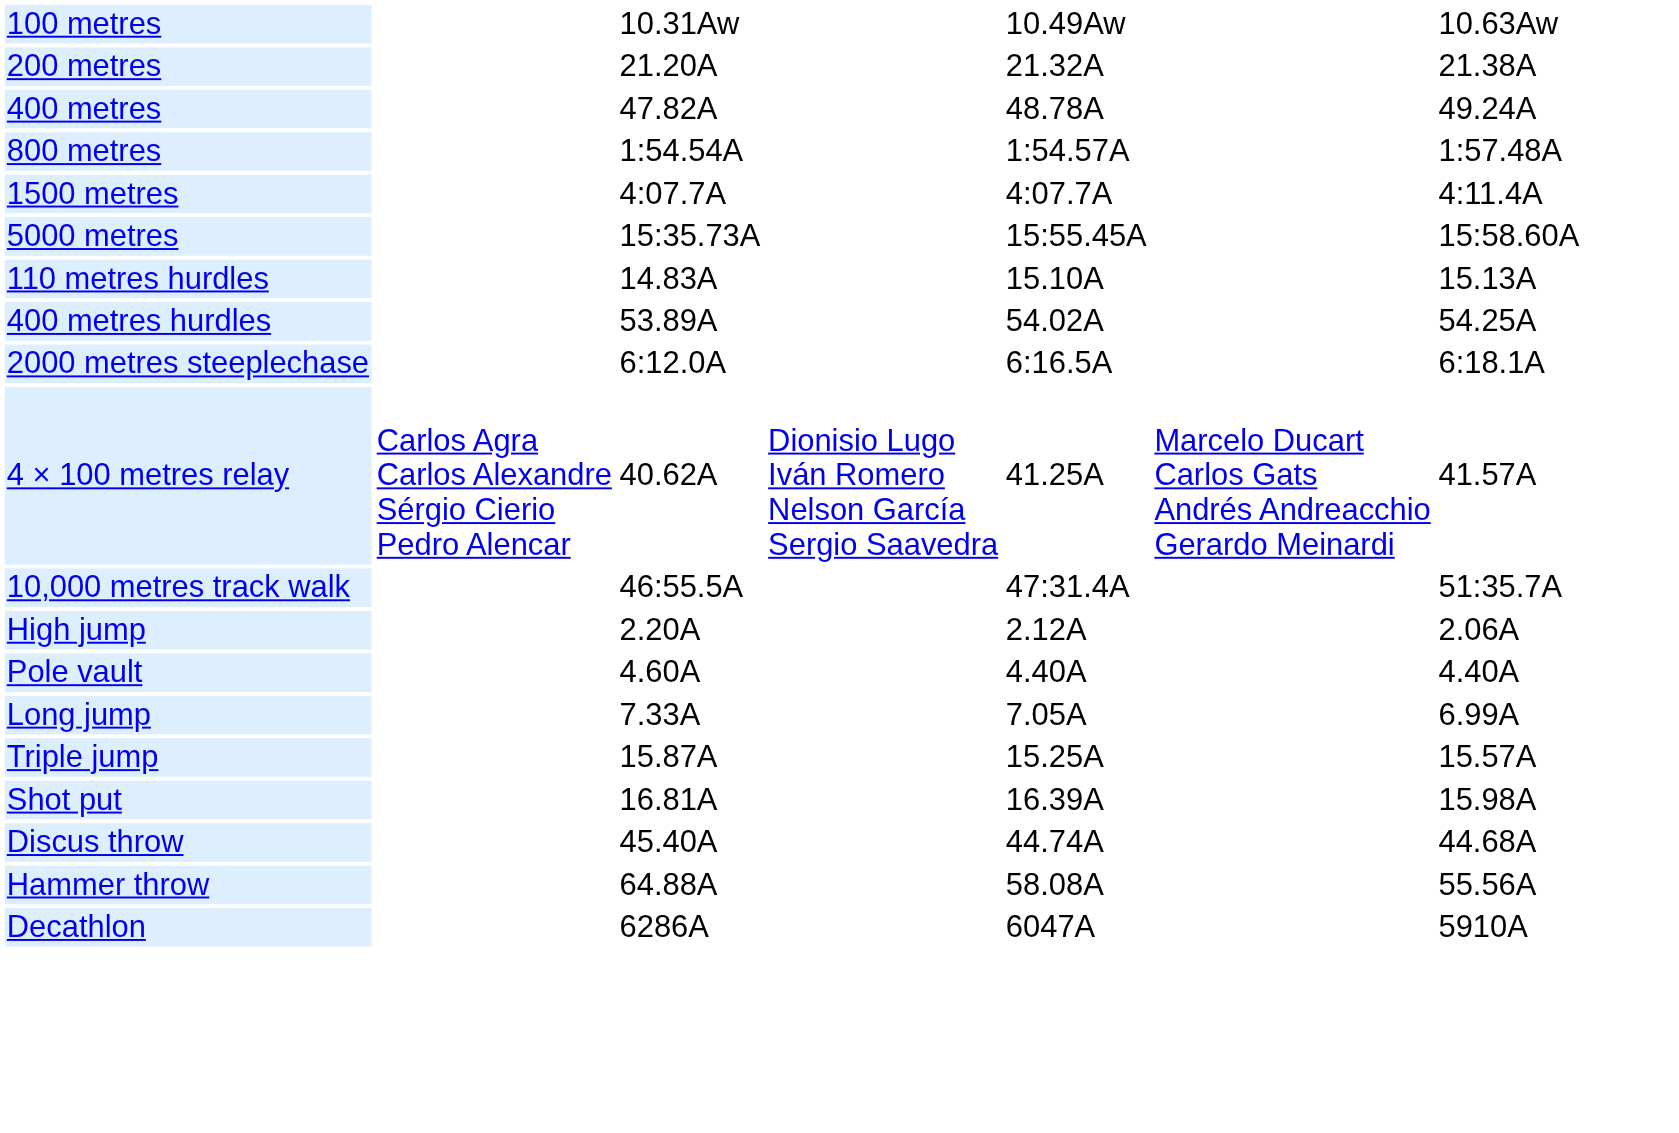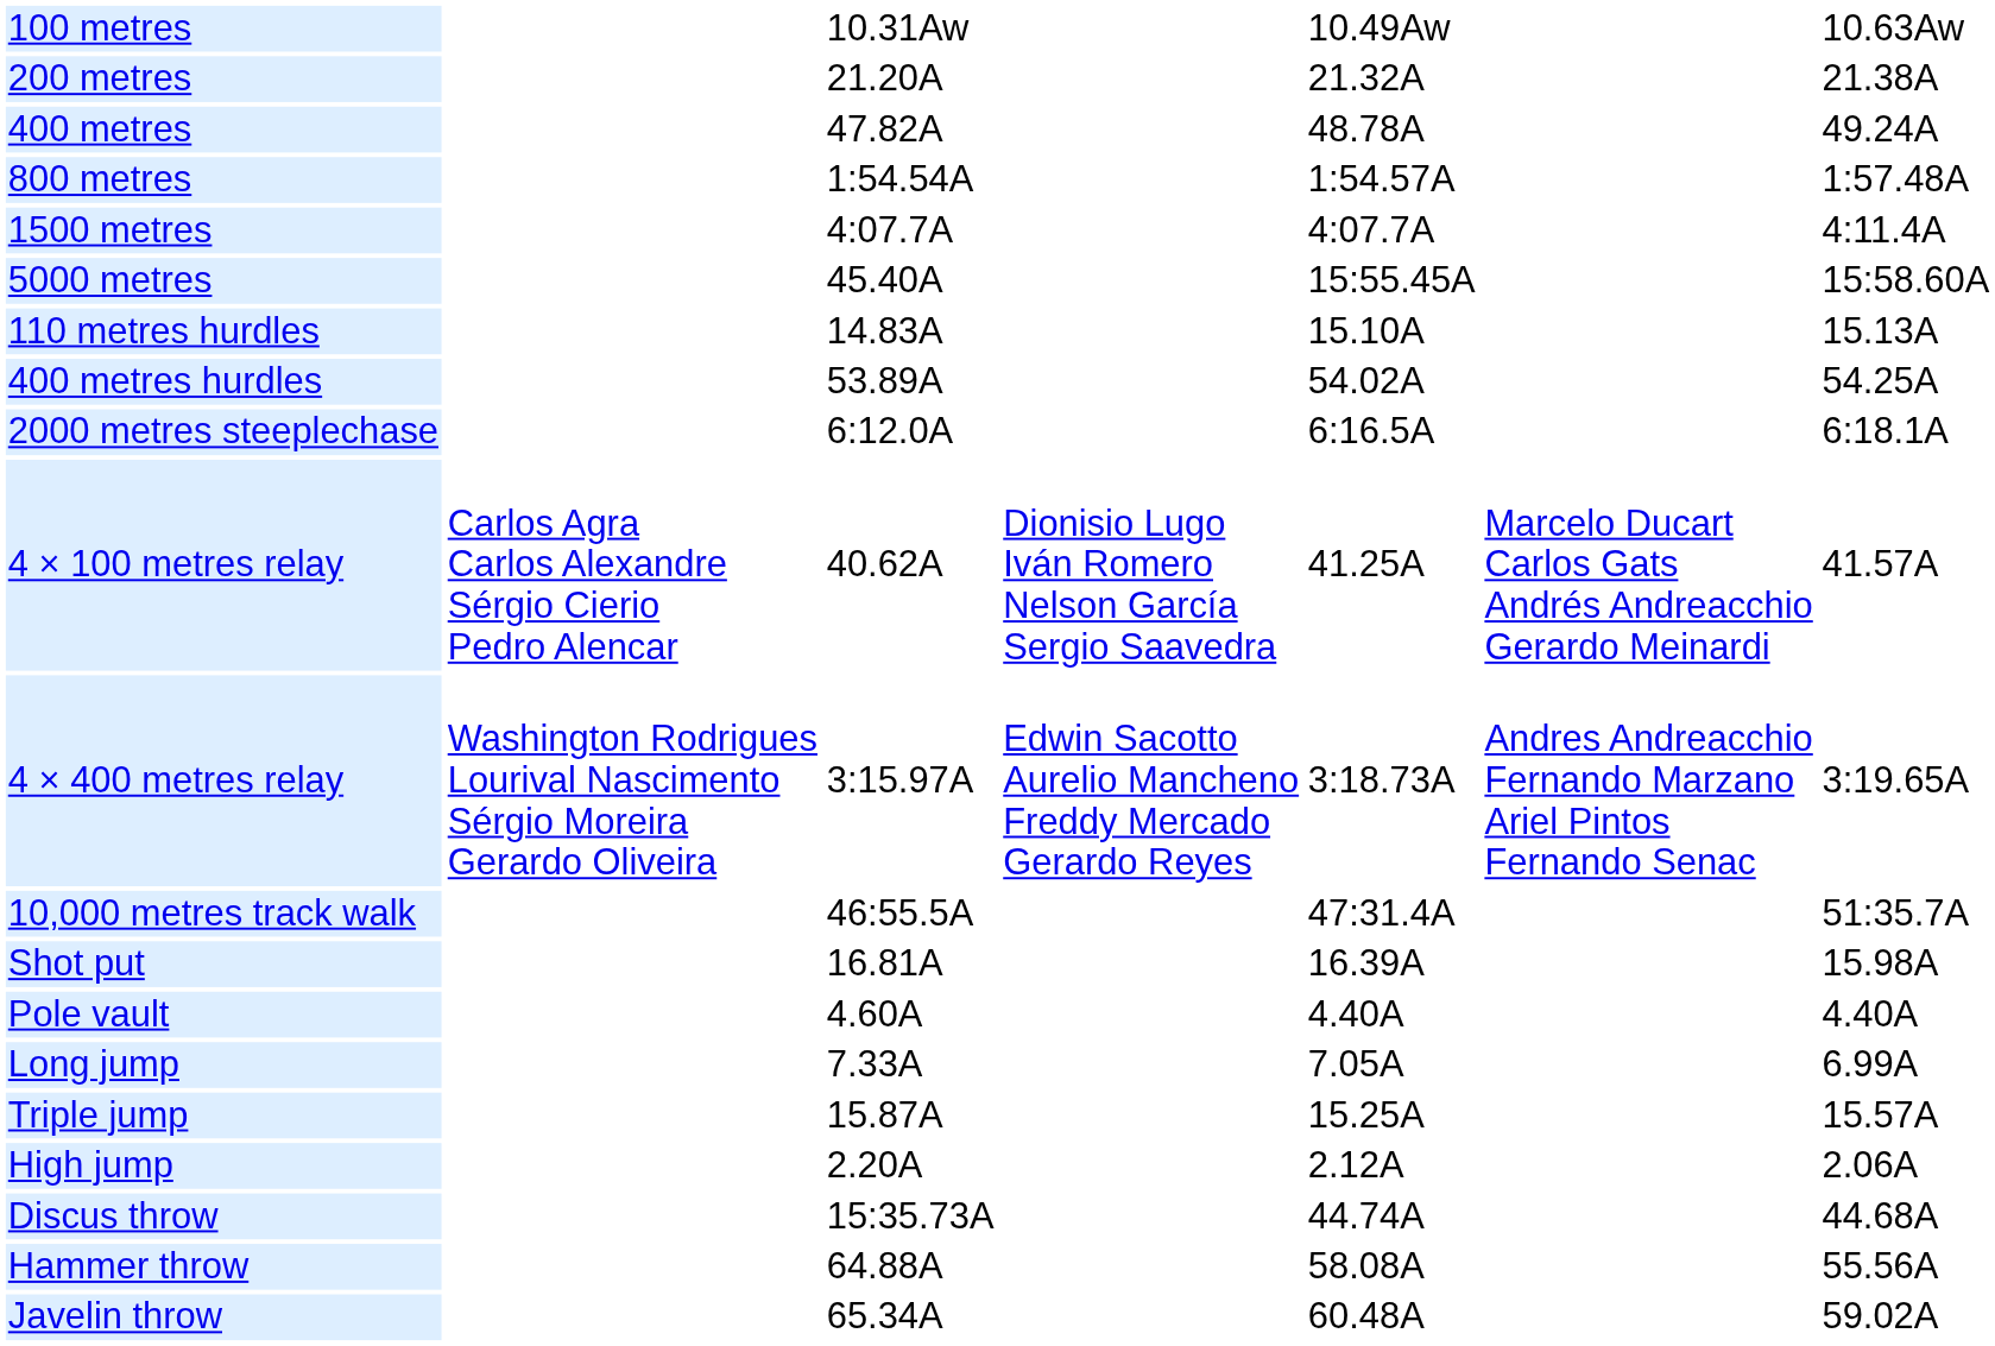5000 metres | column 3: 15:35.73A -> 45.40A
+ row: 4 × 400 metres relay | Washington Rodrigues Lourival Nascimento Sérgio Moreira Gerardo Oliveira | 3:15.97A | Edwin Sacotto Aurelio Mancheno Freddy Mercado Gerardo Reyes | 3:18.73A | Andres Andreacchio Fernando Marzano Ariel Pintos Fernando Senac | 3:19.65A
rows swapped: High jump <-> Shot put
Discus throw | column 3: 45.40A -> 15:35.73A
+ row: Javelin throw | 65.34A | 60.48A | 59.02A
- row: Decathlon | 6286A | 6047A | 5910A
